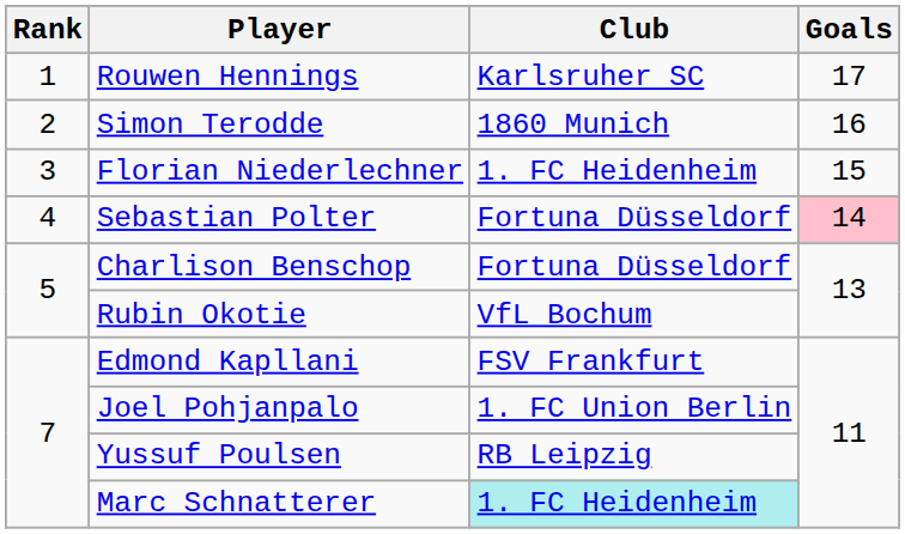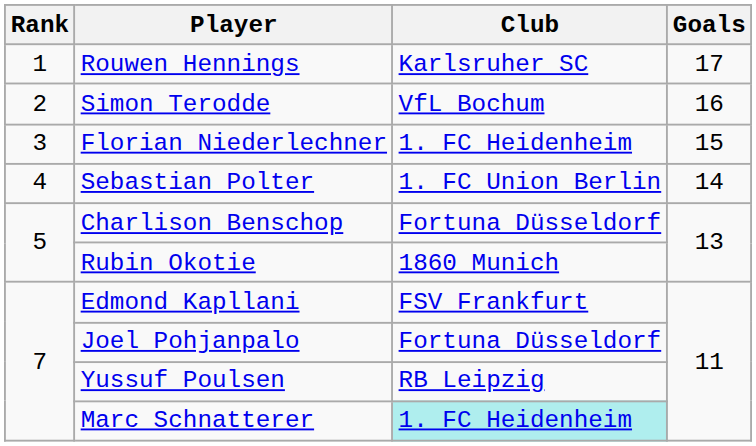Simon Terodde | Club: 1860 Munich -> VfL Bochum
Sebastian Polter | Club: Fortuna Düsseldorf -> 1. FC Union Berlin
Sebastian Polter | Goals: pink background -> no background
Rubin Okotie | Club: VfL Bochum -> 1860 Munich
Joel Pohjanpalo | Club: 1. FC Union Berlin -> Fortuna Düsseldorf
